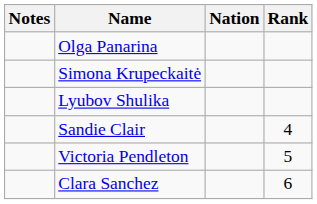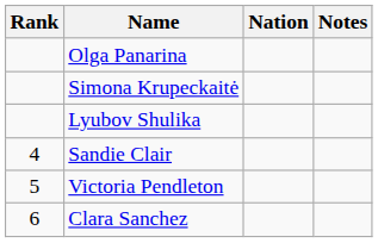columns swapped: Rank <-> Notes
